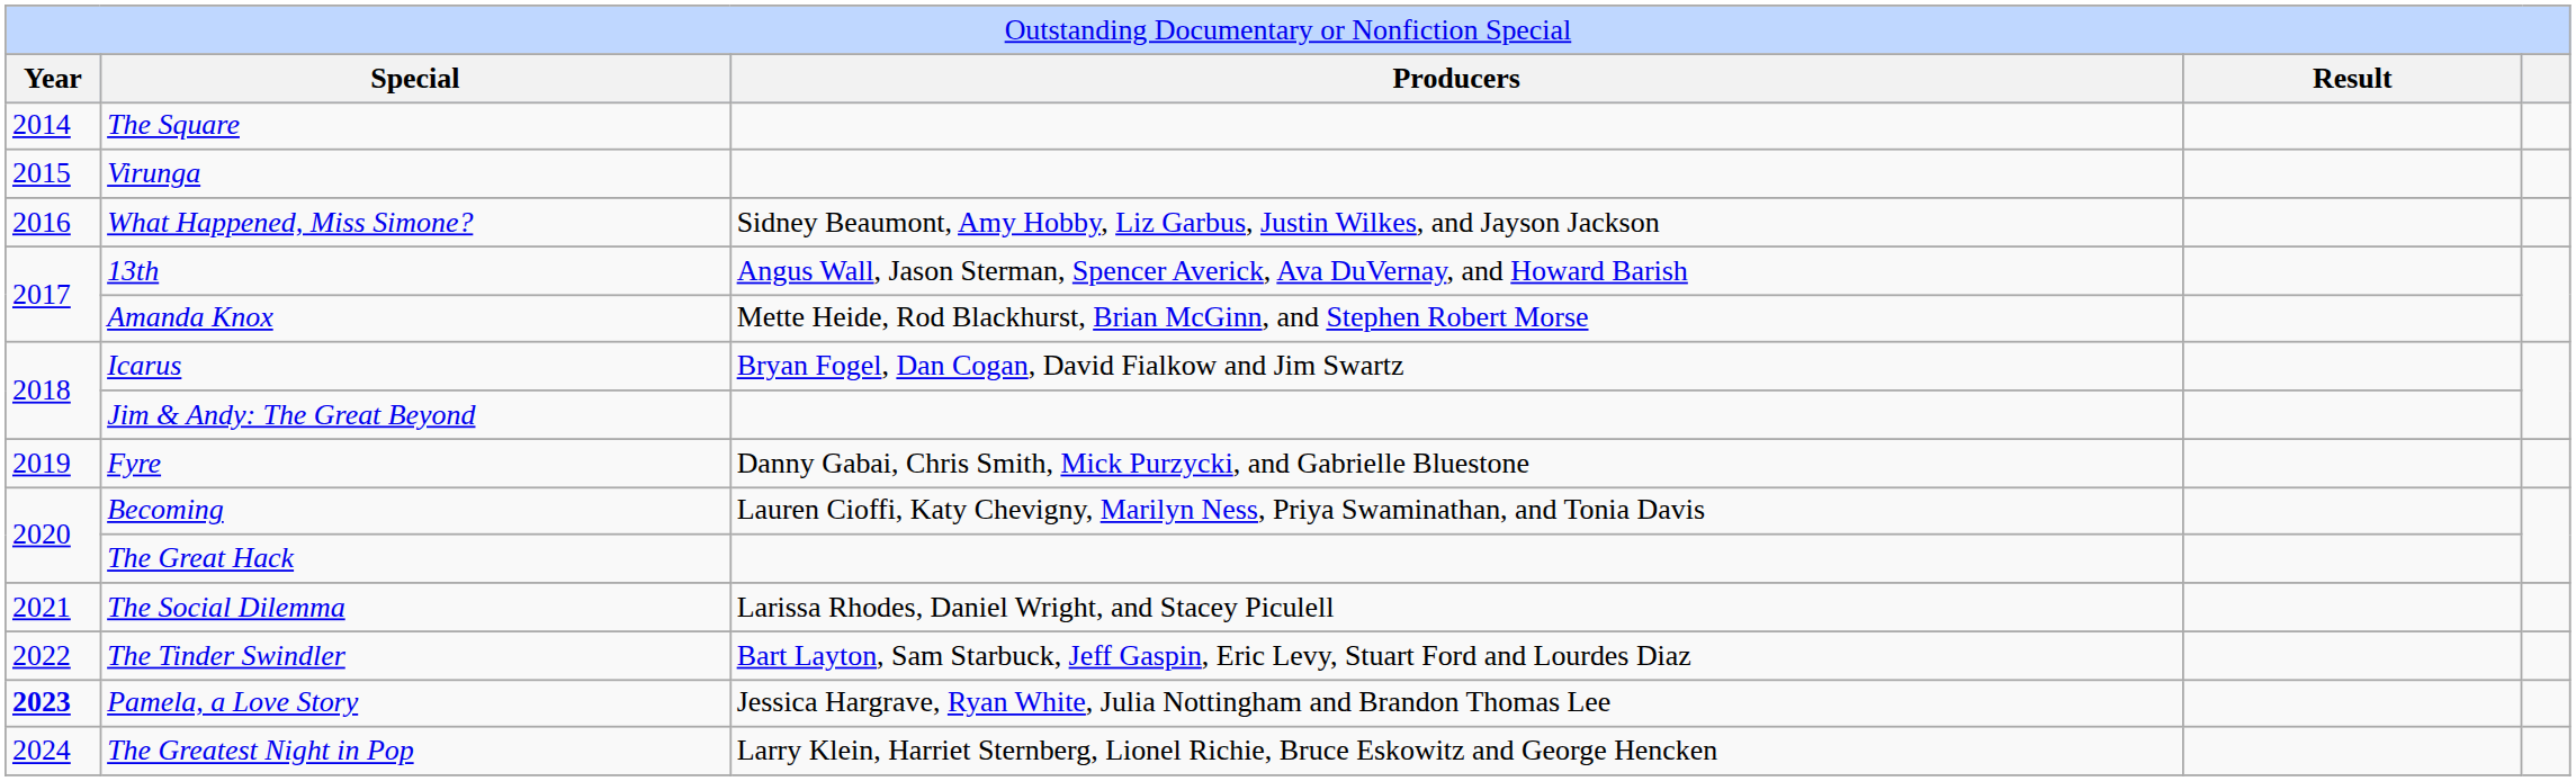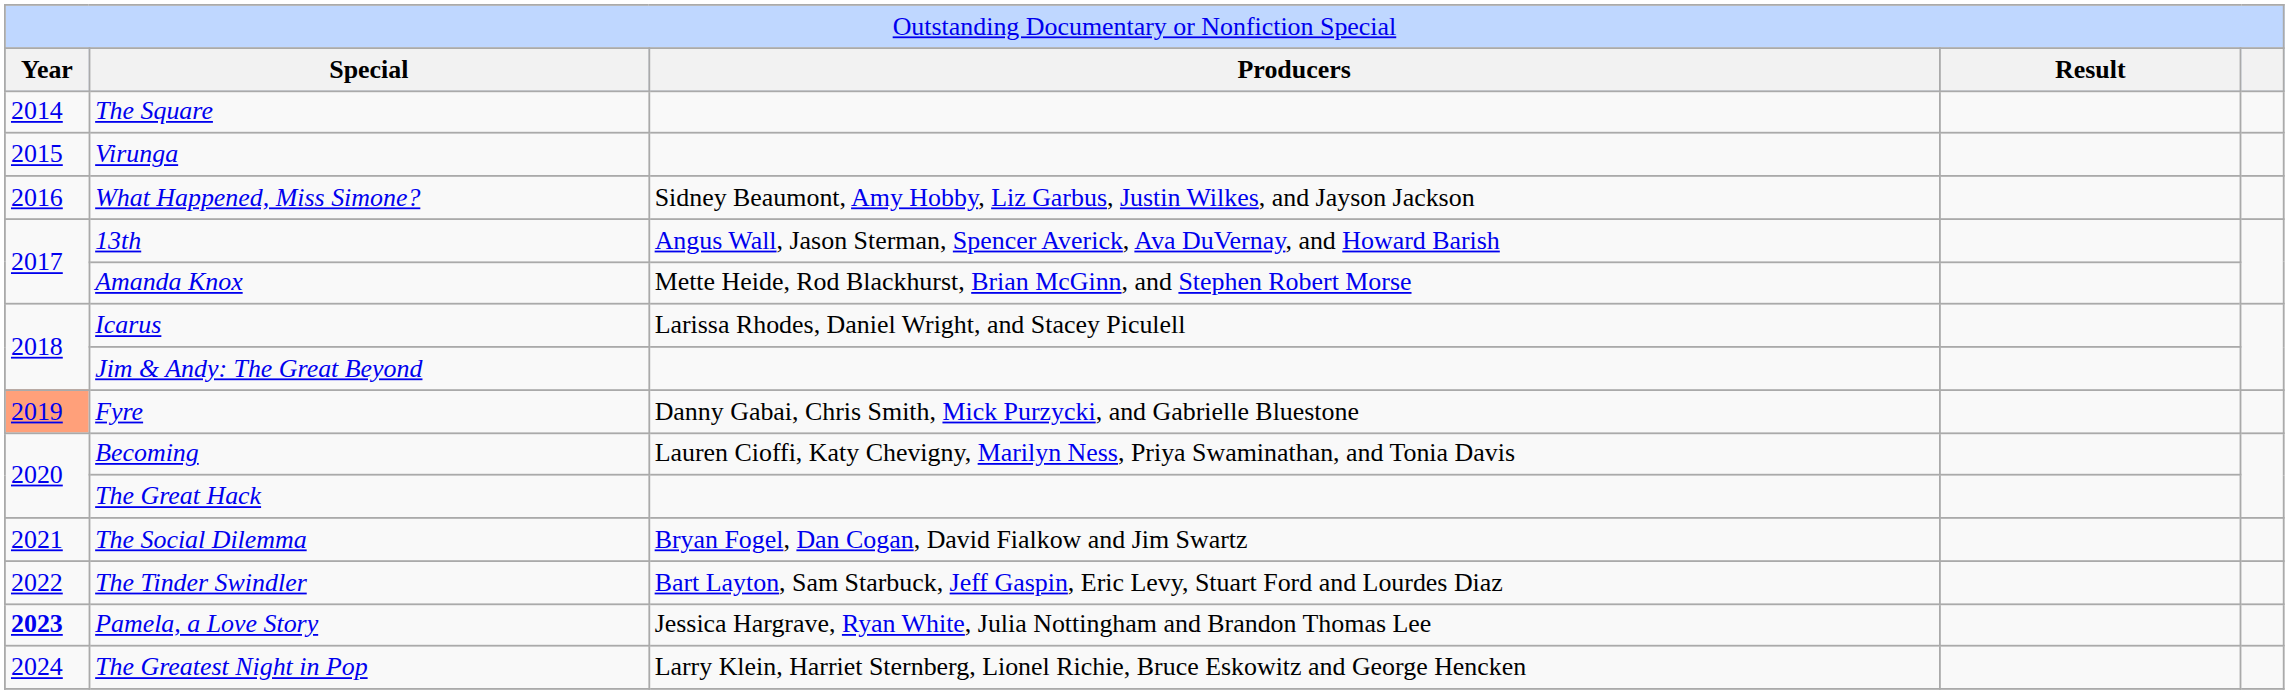Icarus | column 3: Bryan Fogel, Dan Cogan, David Fialkow and Jim Swartz -> Larissa Rhodes, Daniel Wright, and Stacey Piculell
Fyre | column 1: no background -> lightsalmon background
The Social Dilemma | column 3: Larissa Rhodes, Daniel Wright, and Stacey Piculell -> Bryan Fogel, Dan Cogan, David Fialkow and Jim Swartz
